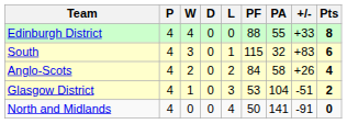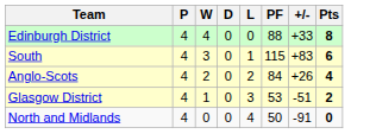- column: PA | 55 | 32 | 58 | 104 | 141
